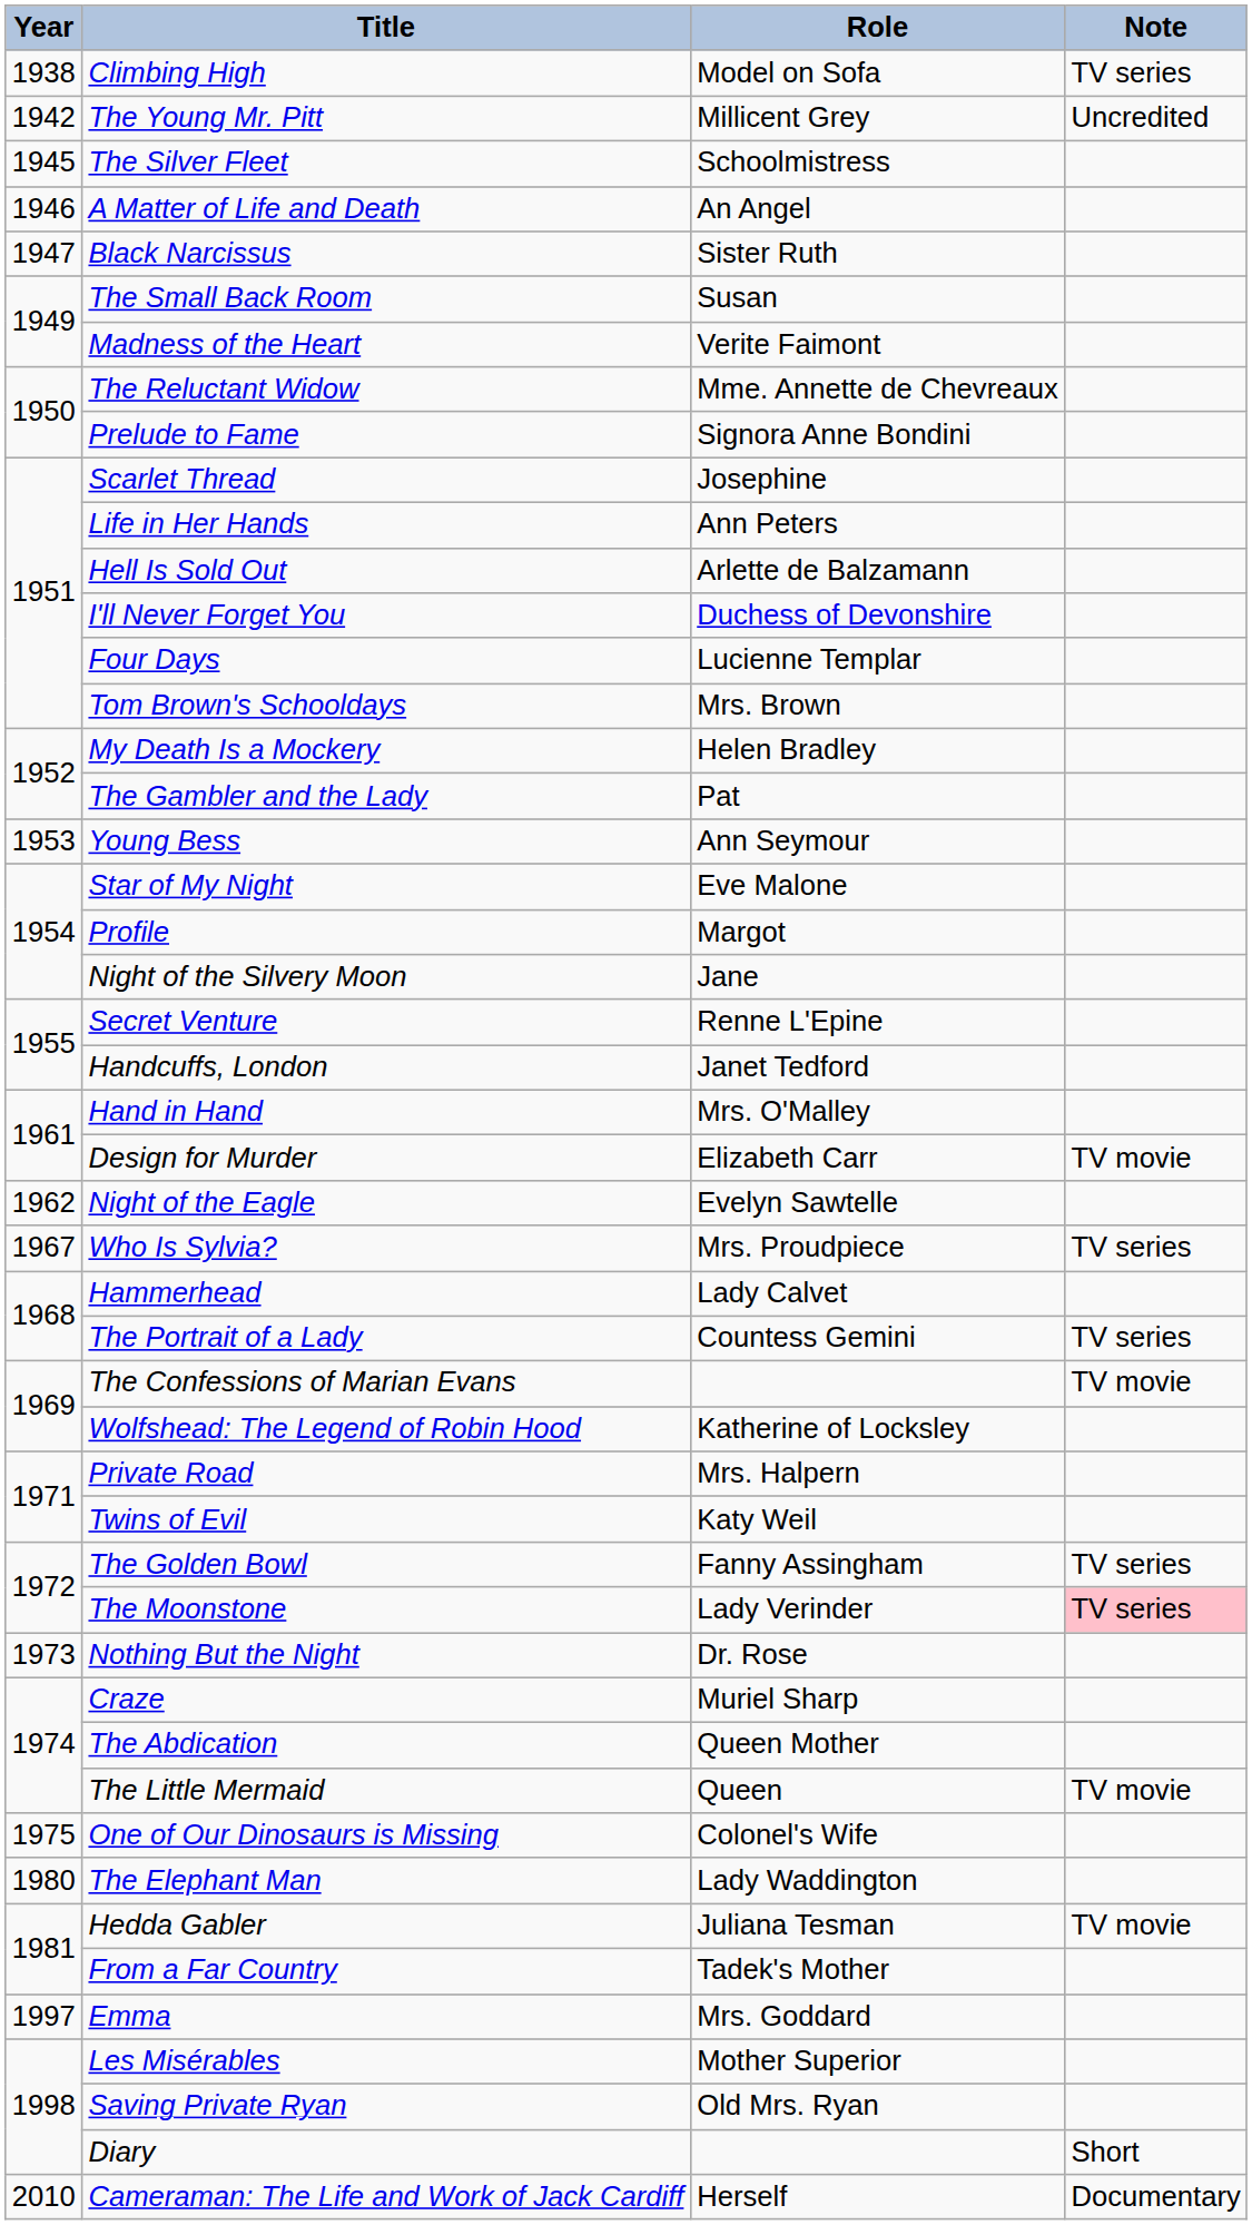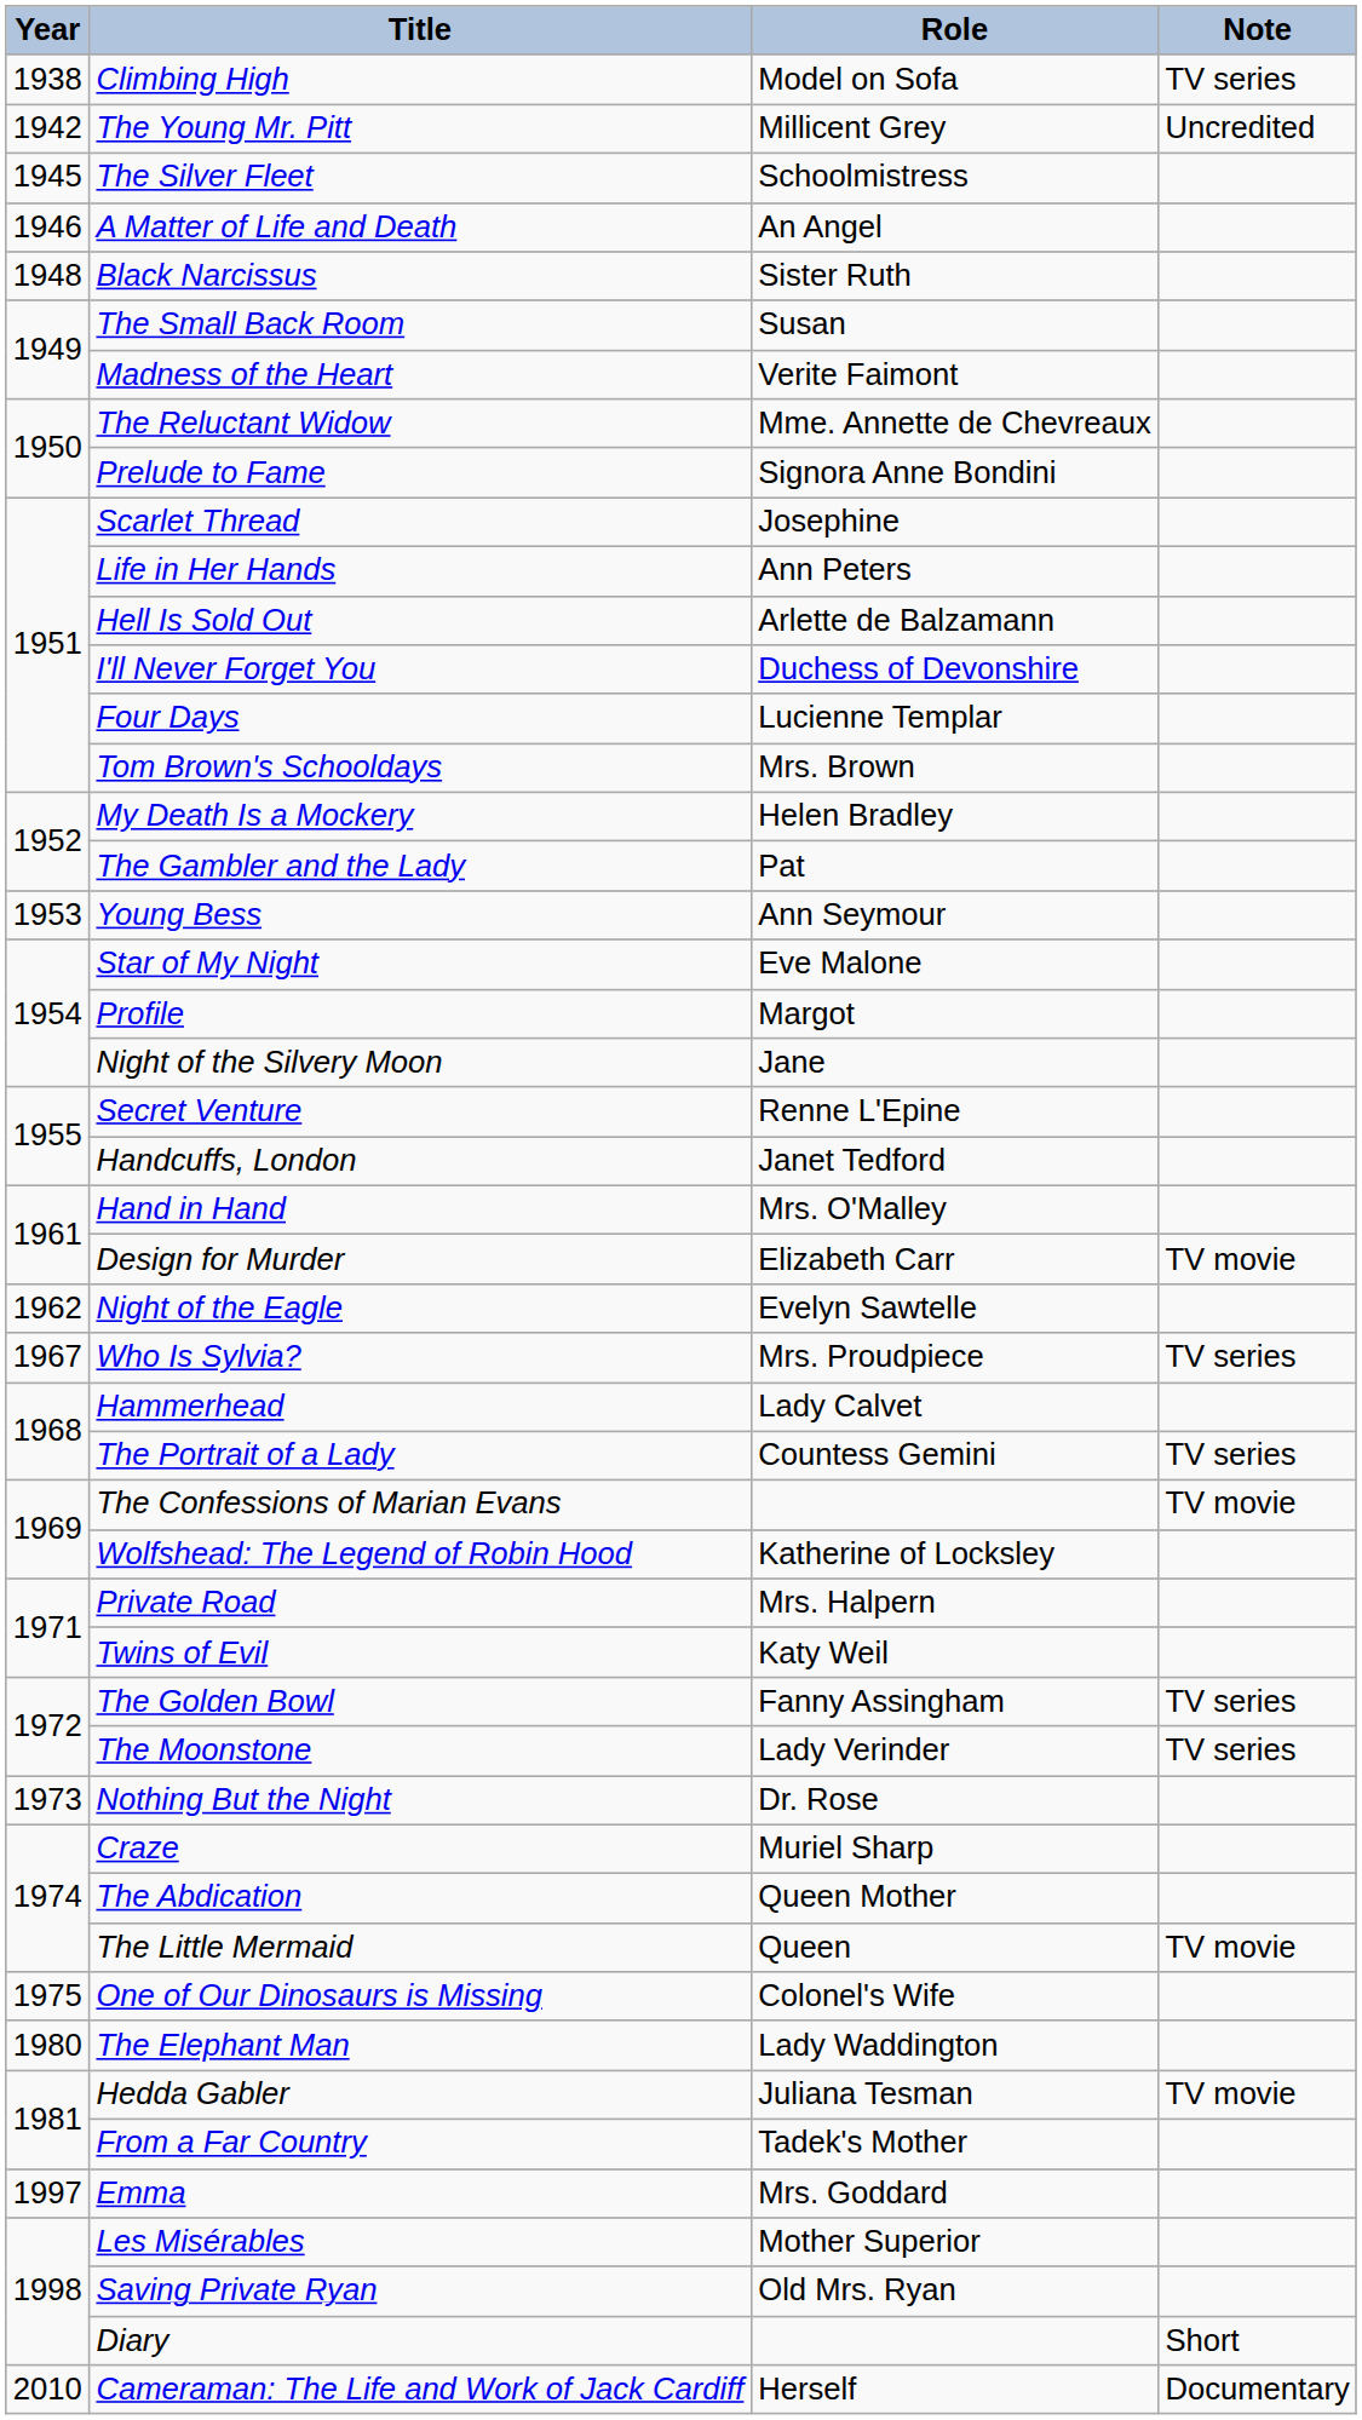Black Narcissus | Year: 1947 -> 1948
The Moonstone | Note: pink background -> no background
